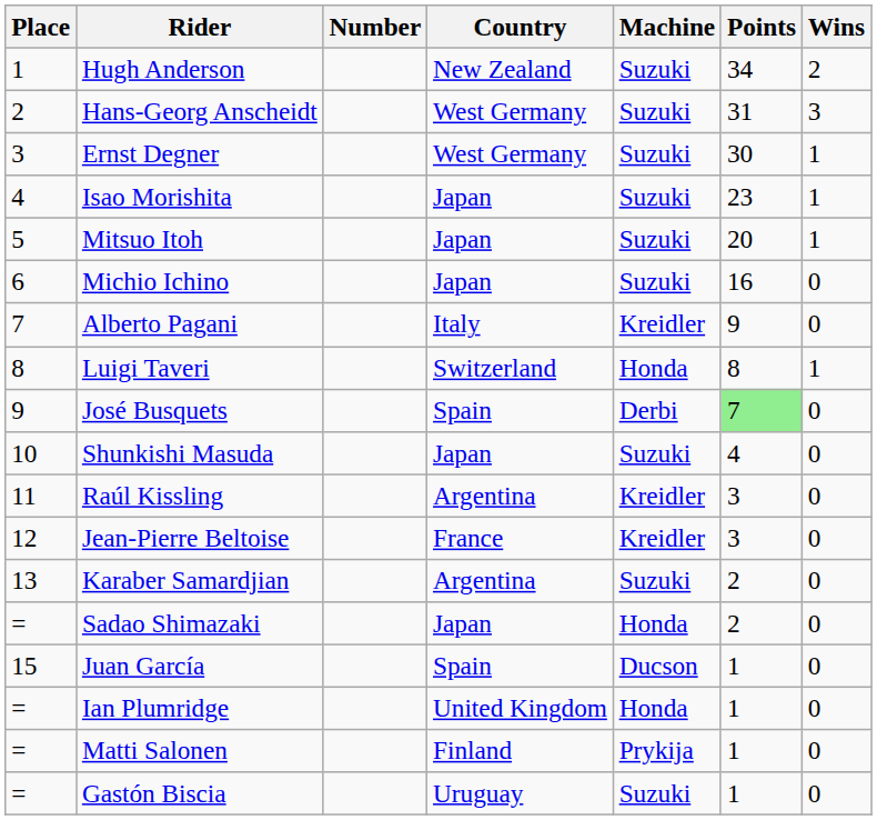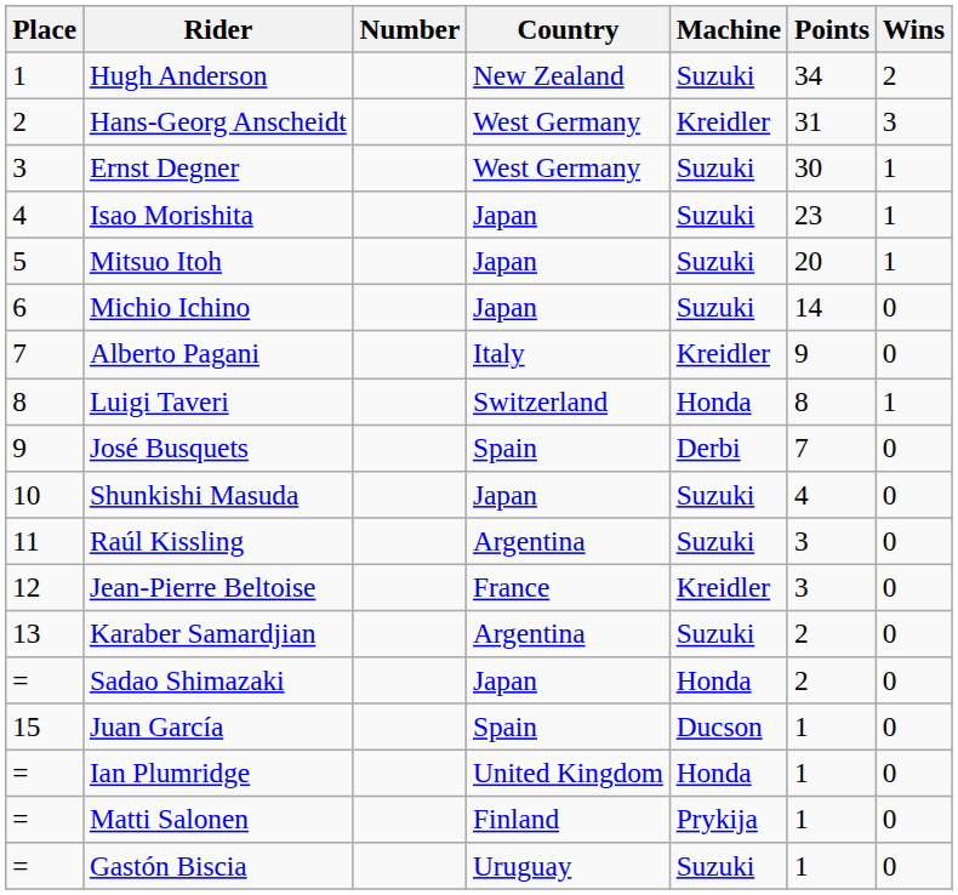Hans-Georg Anscheidt | Machine: Suzuki -> Kreidler
Michio Ichino | Points: 16 -> 14
José Busquets | Points: lightgreen background -> no background
Raúl Kissling | Machine: Kreidler -> Suzuki
